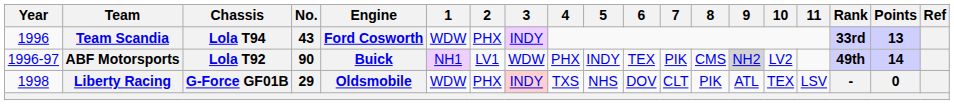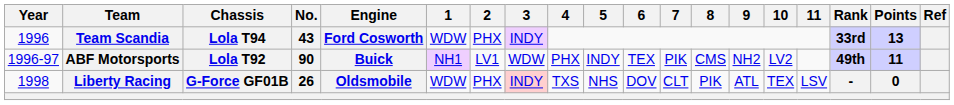ABF Motorsports | 9: lightgrey background -> no background
ABF Motorsports | Points: 14 -> 11
Liberty Racing | No.: 29 -> 26
